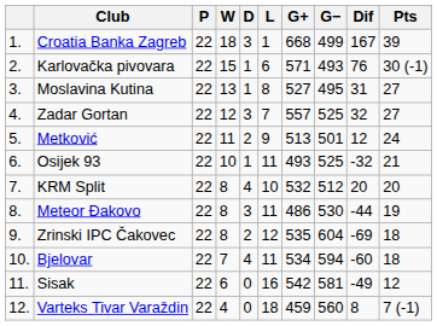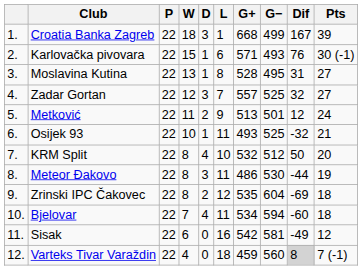Moslavina Kutina | G+: 527 -> 528
KRM Split | Dif: 20 -> 50
Varteks Tivar Varaždin | Dif: no background -> lightgrey background
